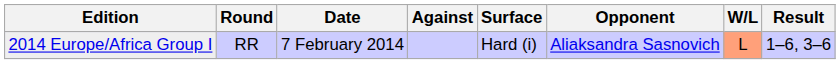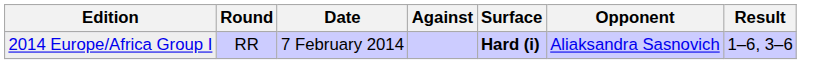- column: W/L | L
2014 Europe/Africa Group I | Surface: normal -> bold
